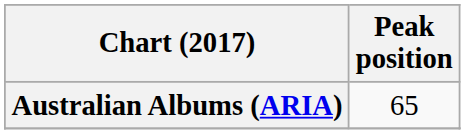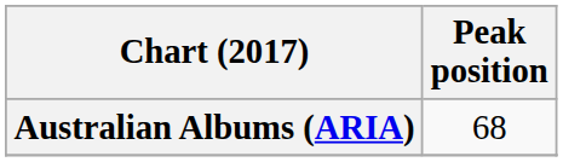Australian Albums (ARIA) | Peak position: 65 -> 68
